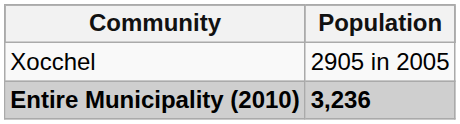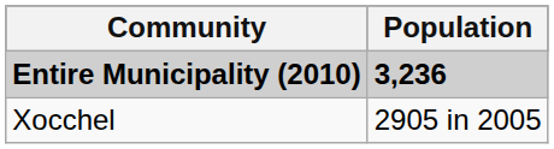rows swapped: Entire Municipality (2010) <-> Xocchel
